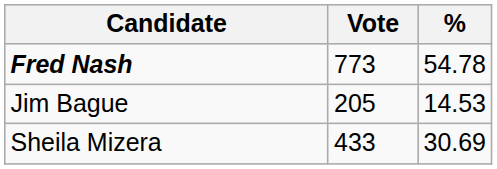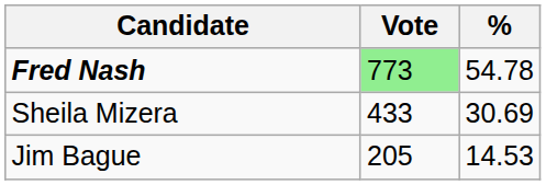Fred Nash | Vote: no background -> lightgreen background
rows swapped: Sheila Mizera <-> Jim Bague
